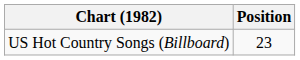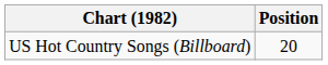US Hot Country Songs (Billboard) | Position: 23 -> 20
